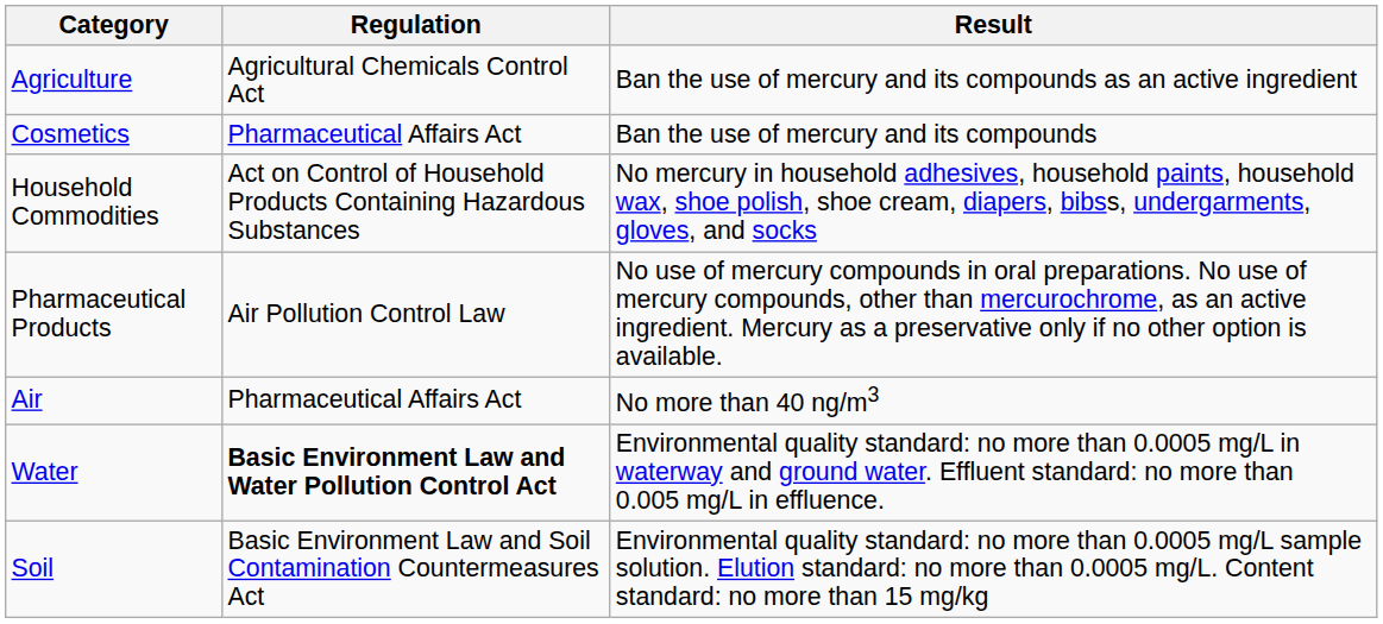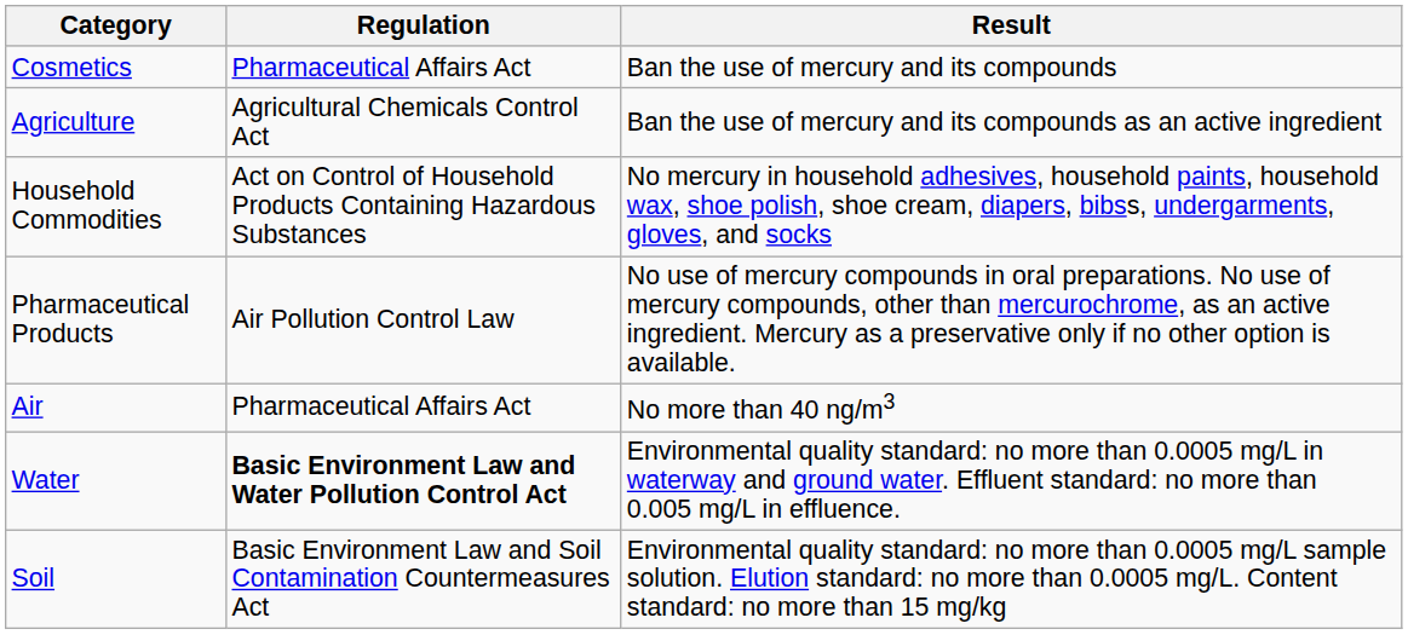rows swapped: Cosmetics <-> Agriculture
